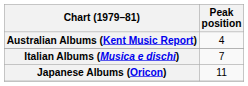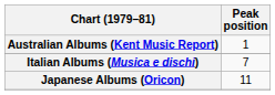Australian Albums (Kent Music Report) | Peak position: 4 -> 1
